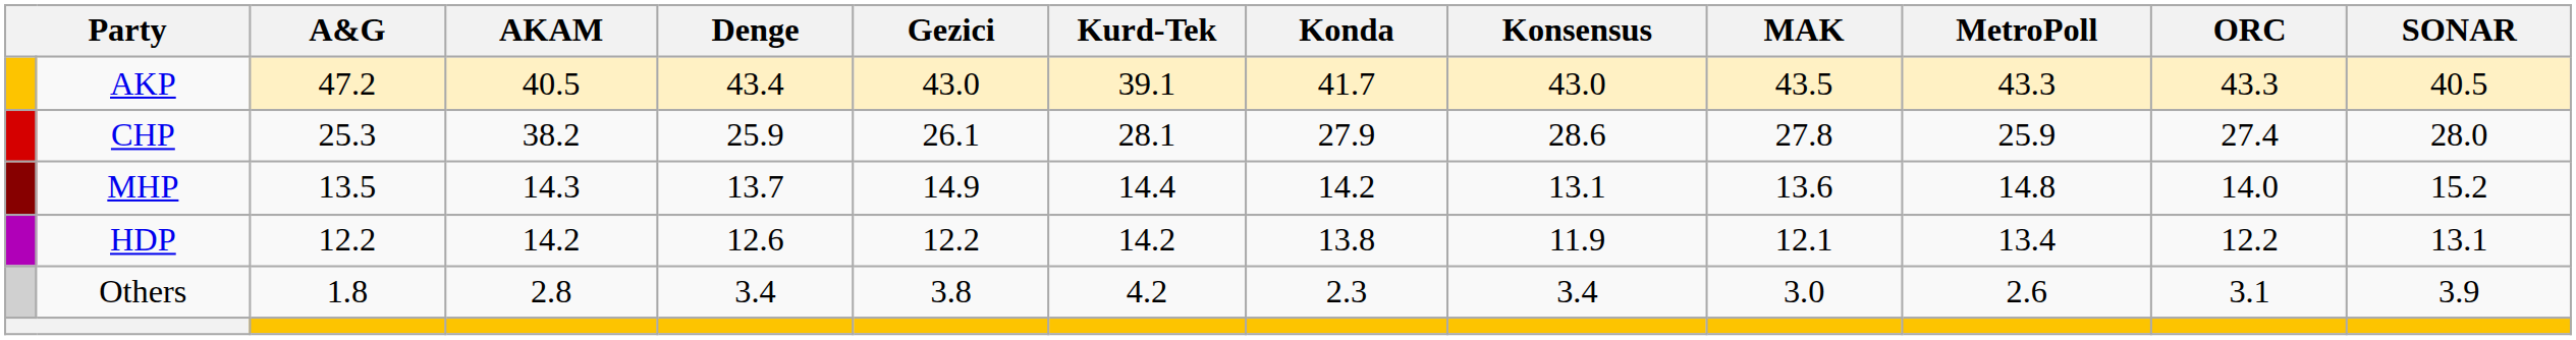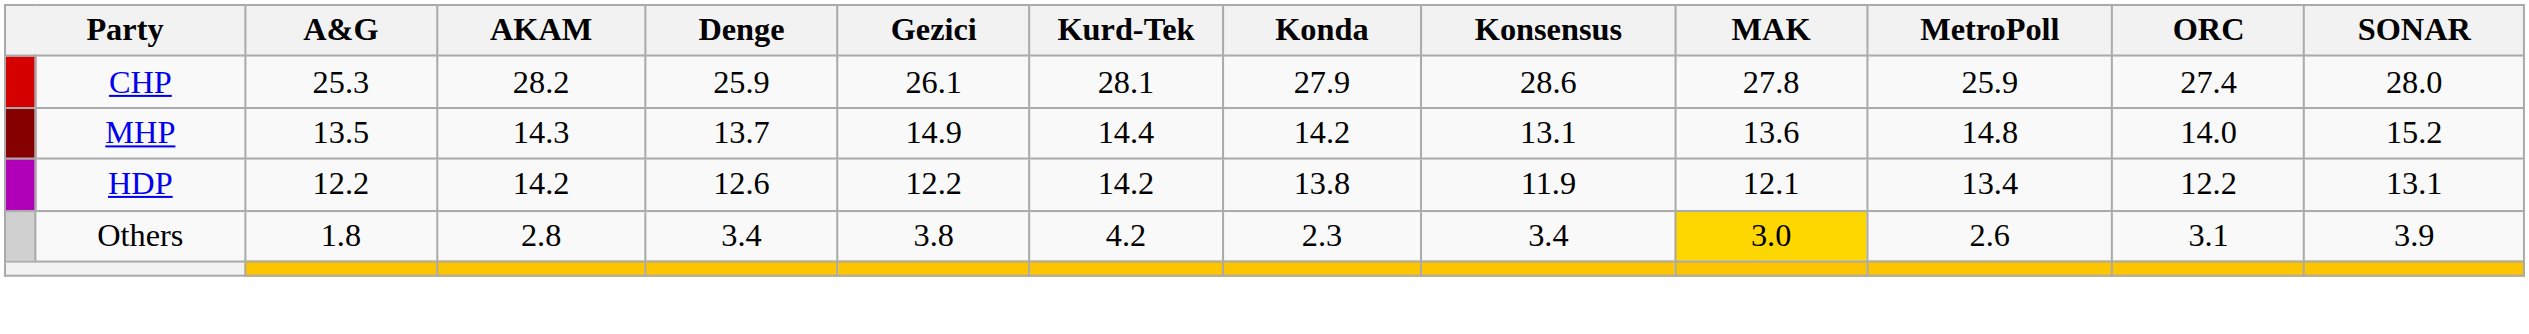- row: AKP | 47.2 | 40.5 | 43.4 | 43.0 | 39.1 | 41.7 | 43.0 | 43.5 | 43.3 | 43.3 | 40.5
CHP | AKAM: 38.2 -> 28.2
Others | MAK: no background -> gold background
